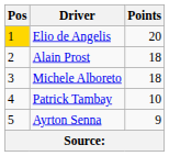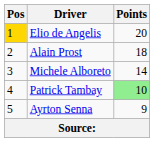Michele Alboreto | Points: 18 -> 14
Patrick Tambay | Points: no background -> lightgreen background
